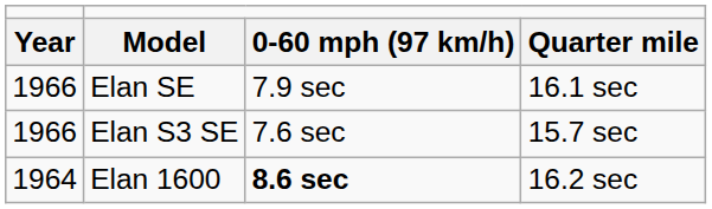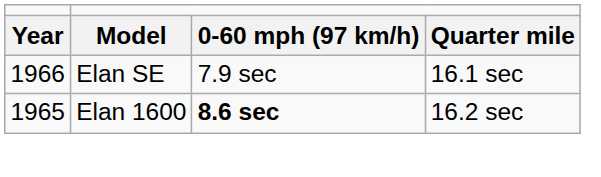- row: 1966 | Elan S3 SE | 7.6 sec | 15.7 sec
Elan 1600 | column 1: 1964 -> 1965
